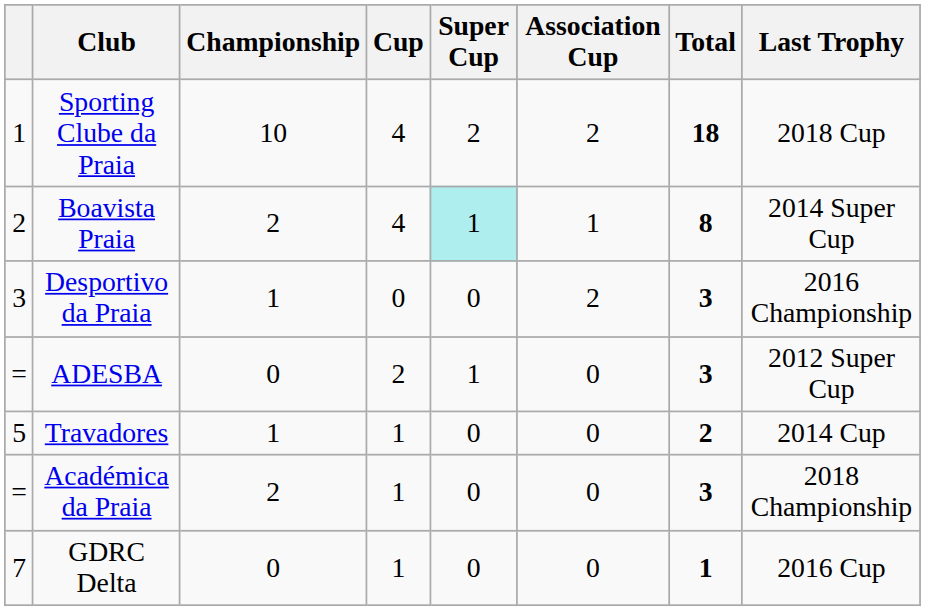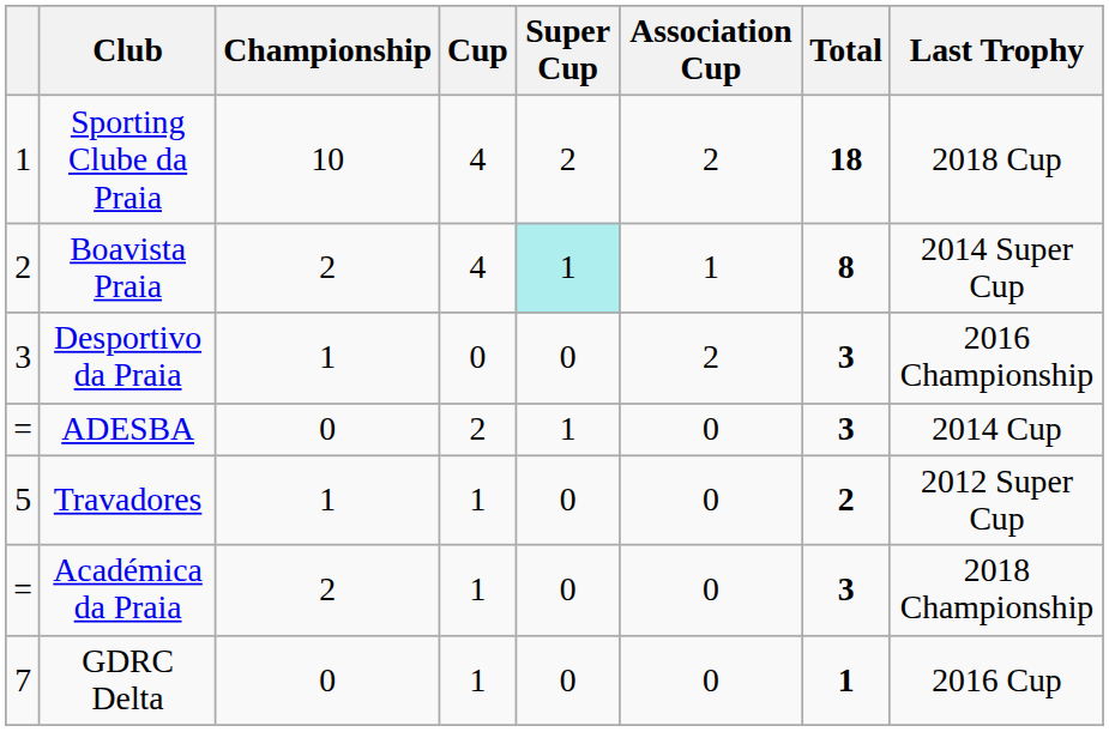ADESBA | Last Trophy: 2012 Super Cup -> 2014 Cup
Travadores | Last Trophy: 2014 Cup -> 2012 Super Cup
